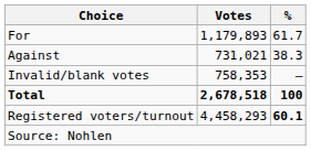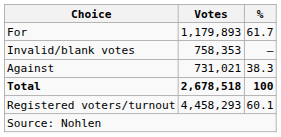rows swapped: Against <-> Invalid/blank votes
Registered voters/turnout | %: bold -> normal
